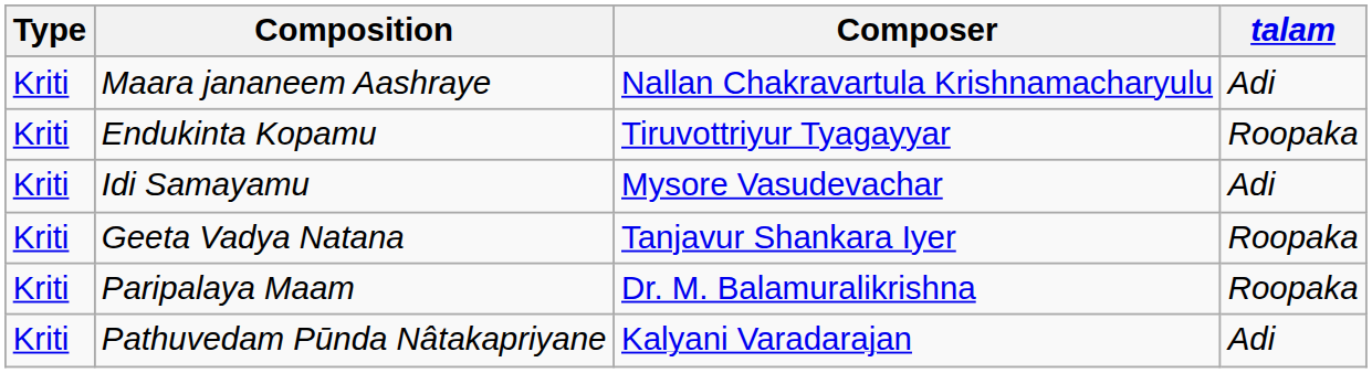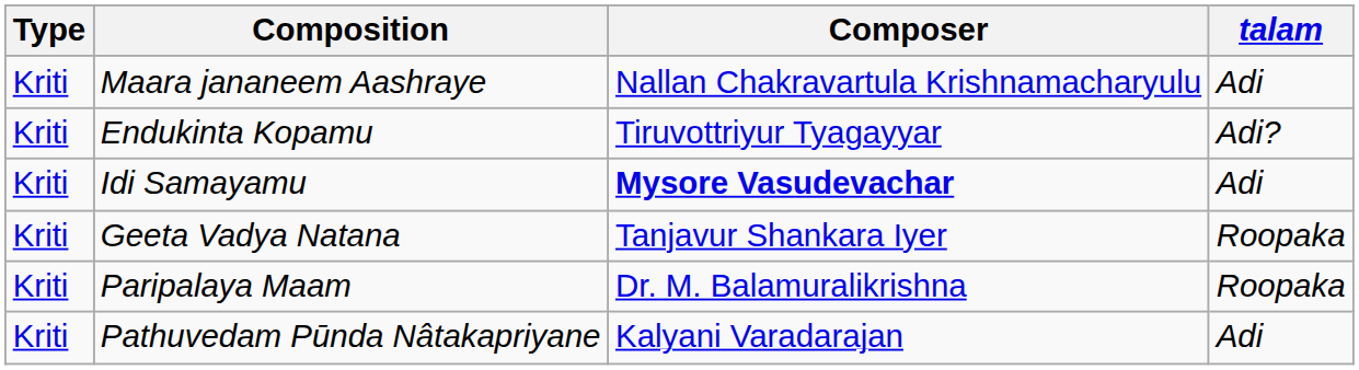Endukinta Kopamu | talam: Roopaka -> Adi?
Idi Samayamu | Composer: normal -> bold
